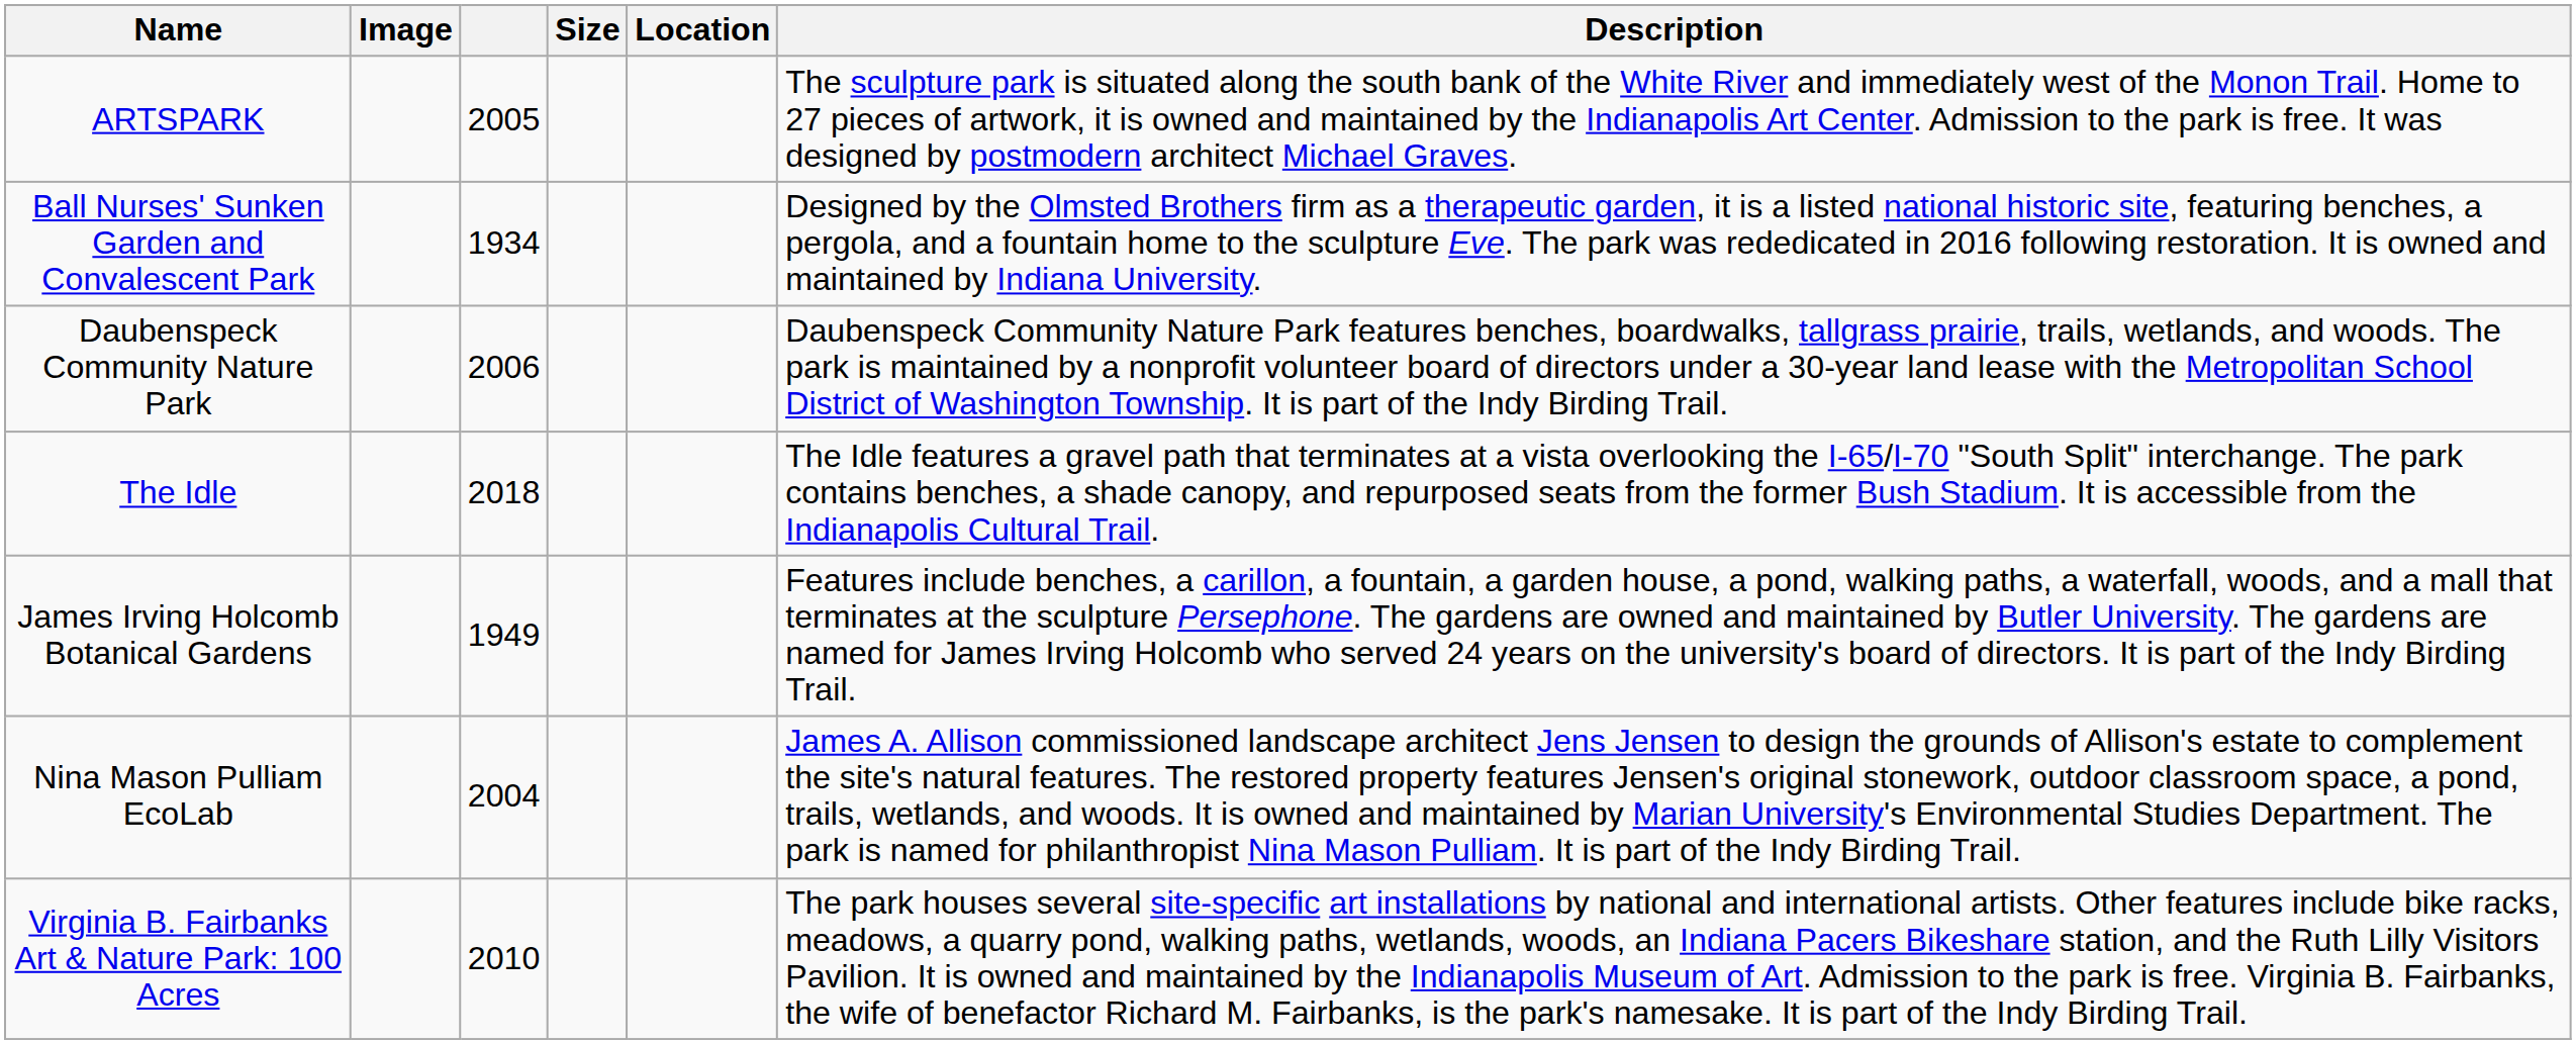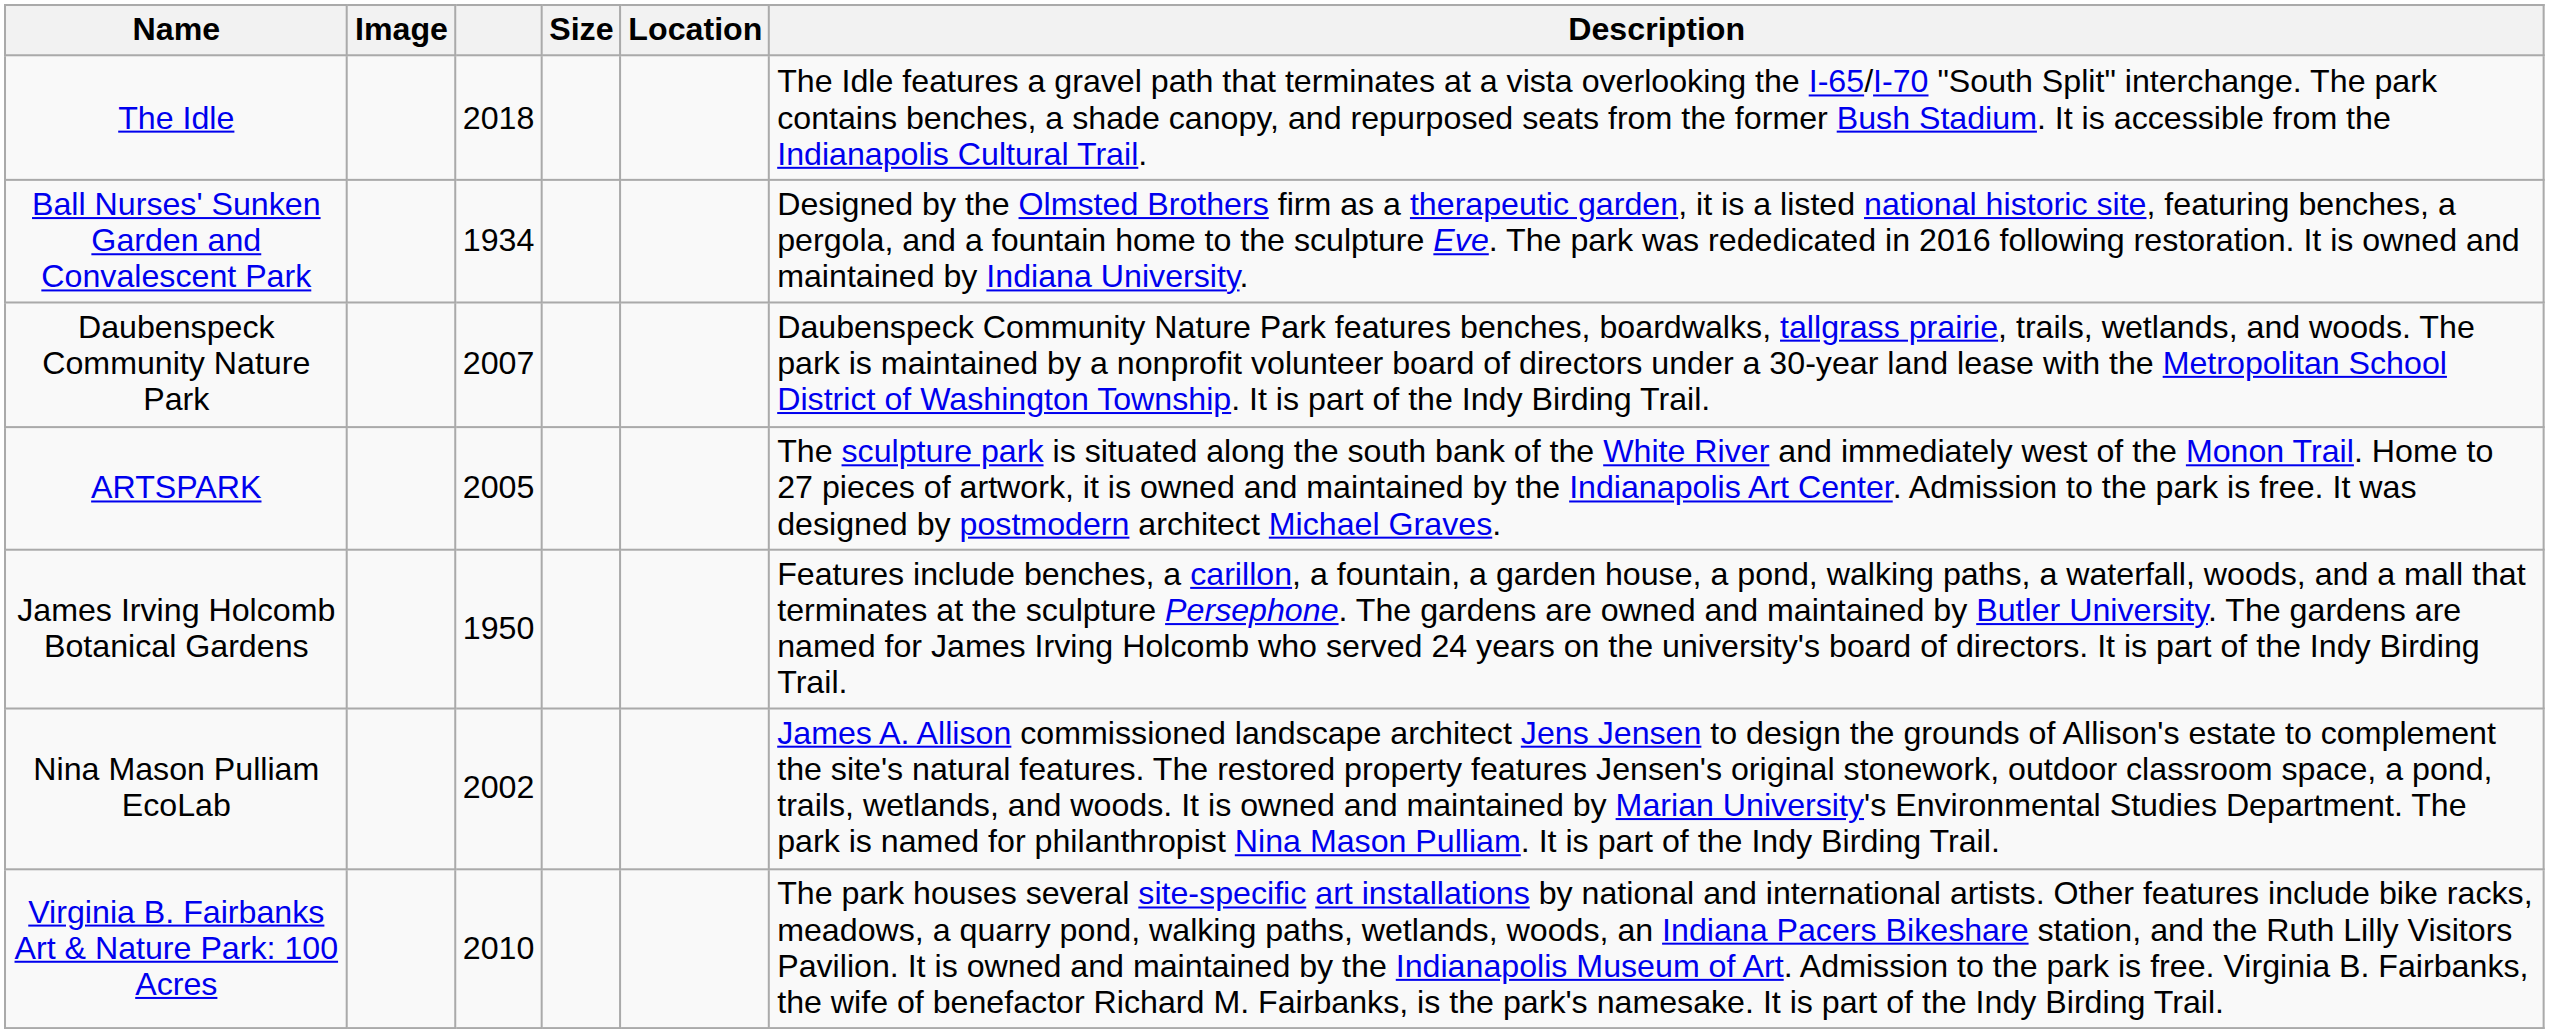rows swapped: ARTSPARK <-> The Idle
Daubenspeck Community Nature Park | column 3: 2006 -> 2007
James Irving Holcomb Botanical Gardens | column 3: 1949 -> 1950
Nina Mason Pulliam EcoLab | column 3: 2004 -> 2002
